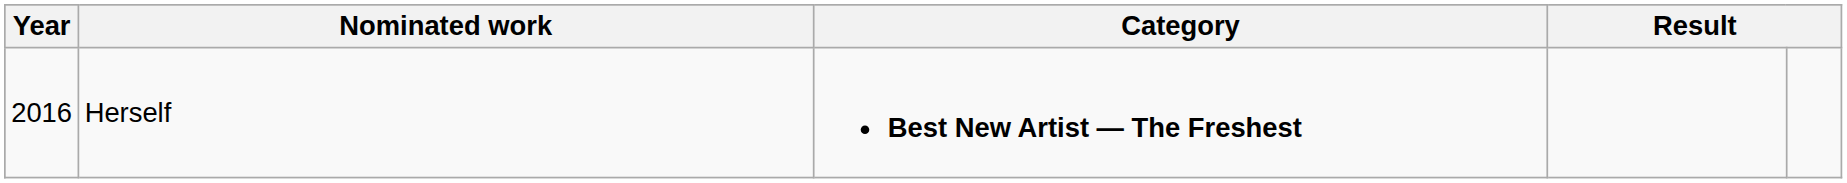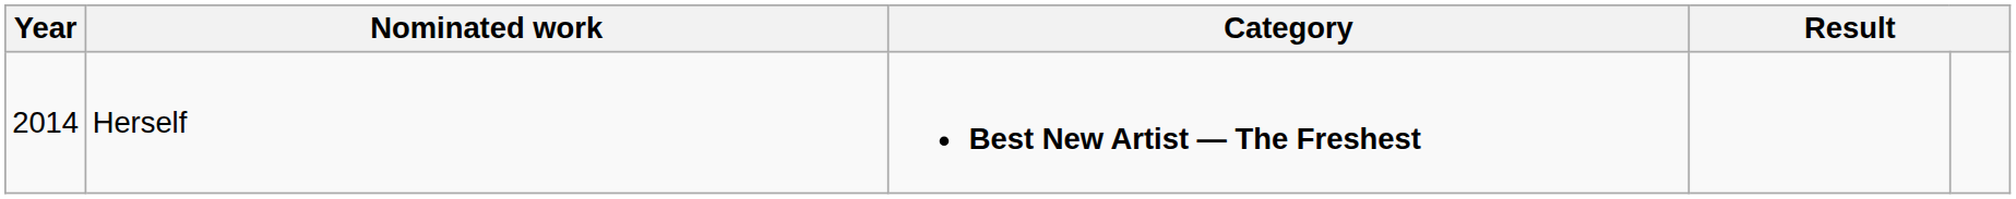Herself | Year: 2016 -> 2014
